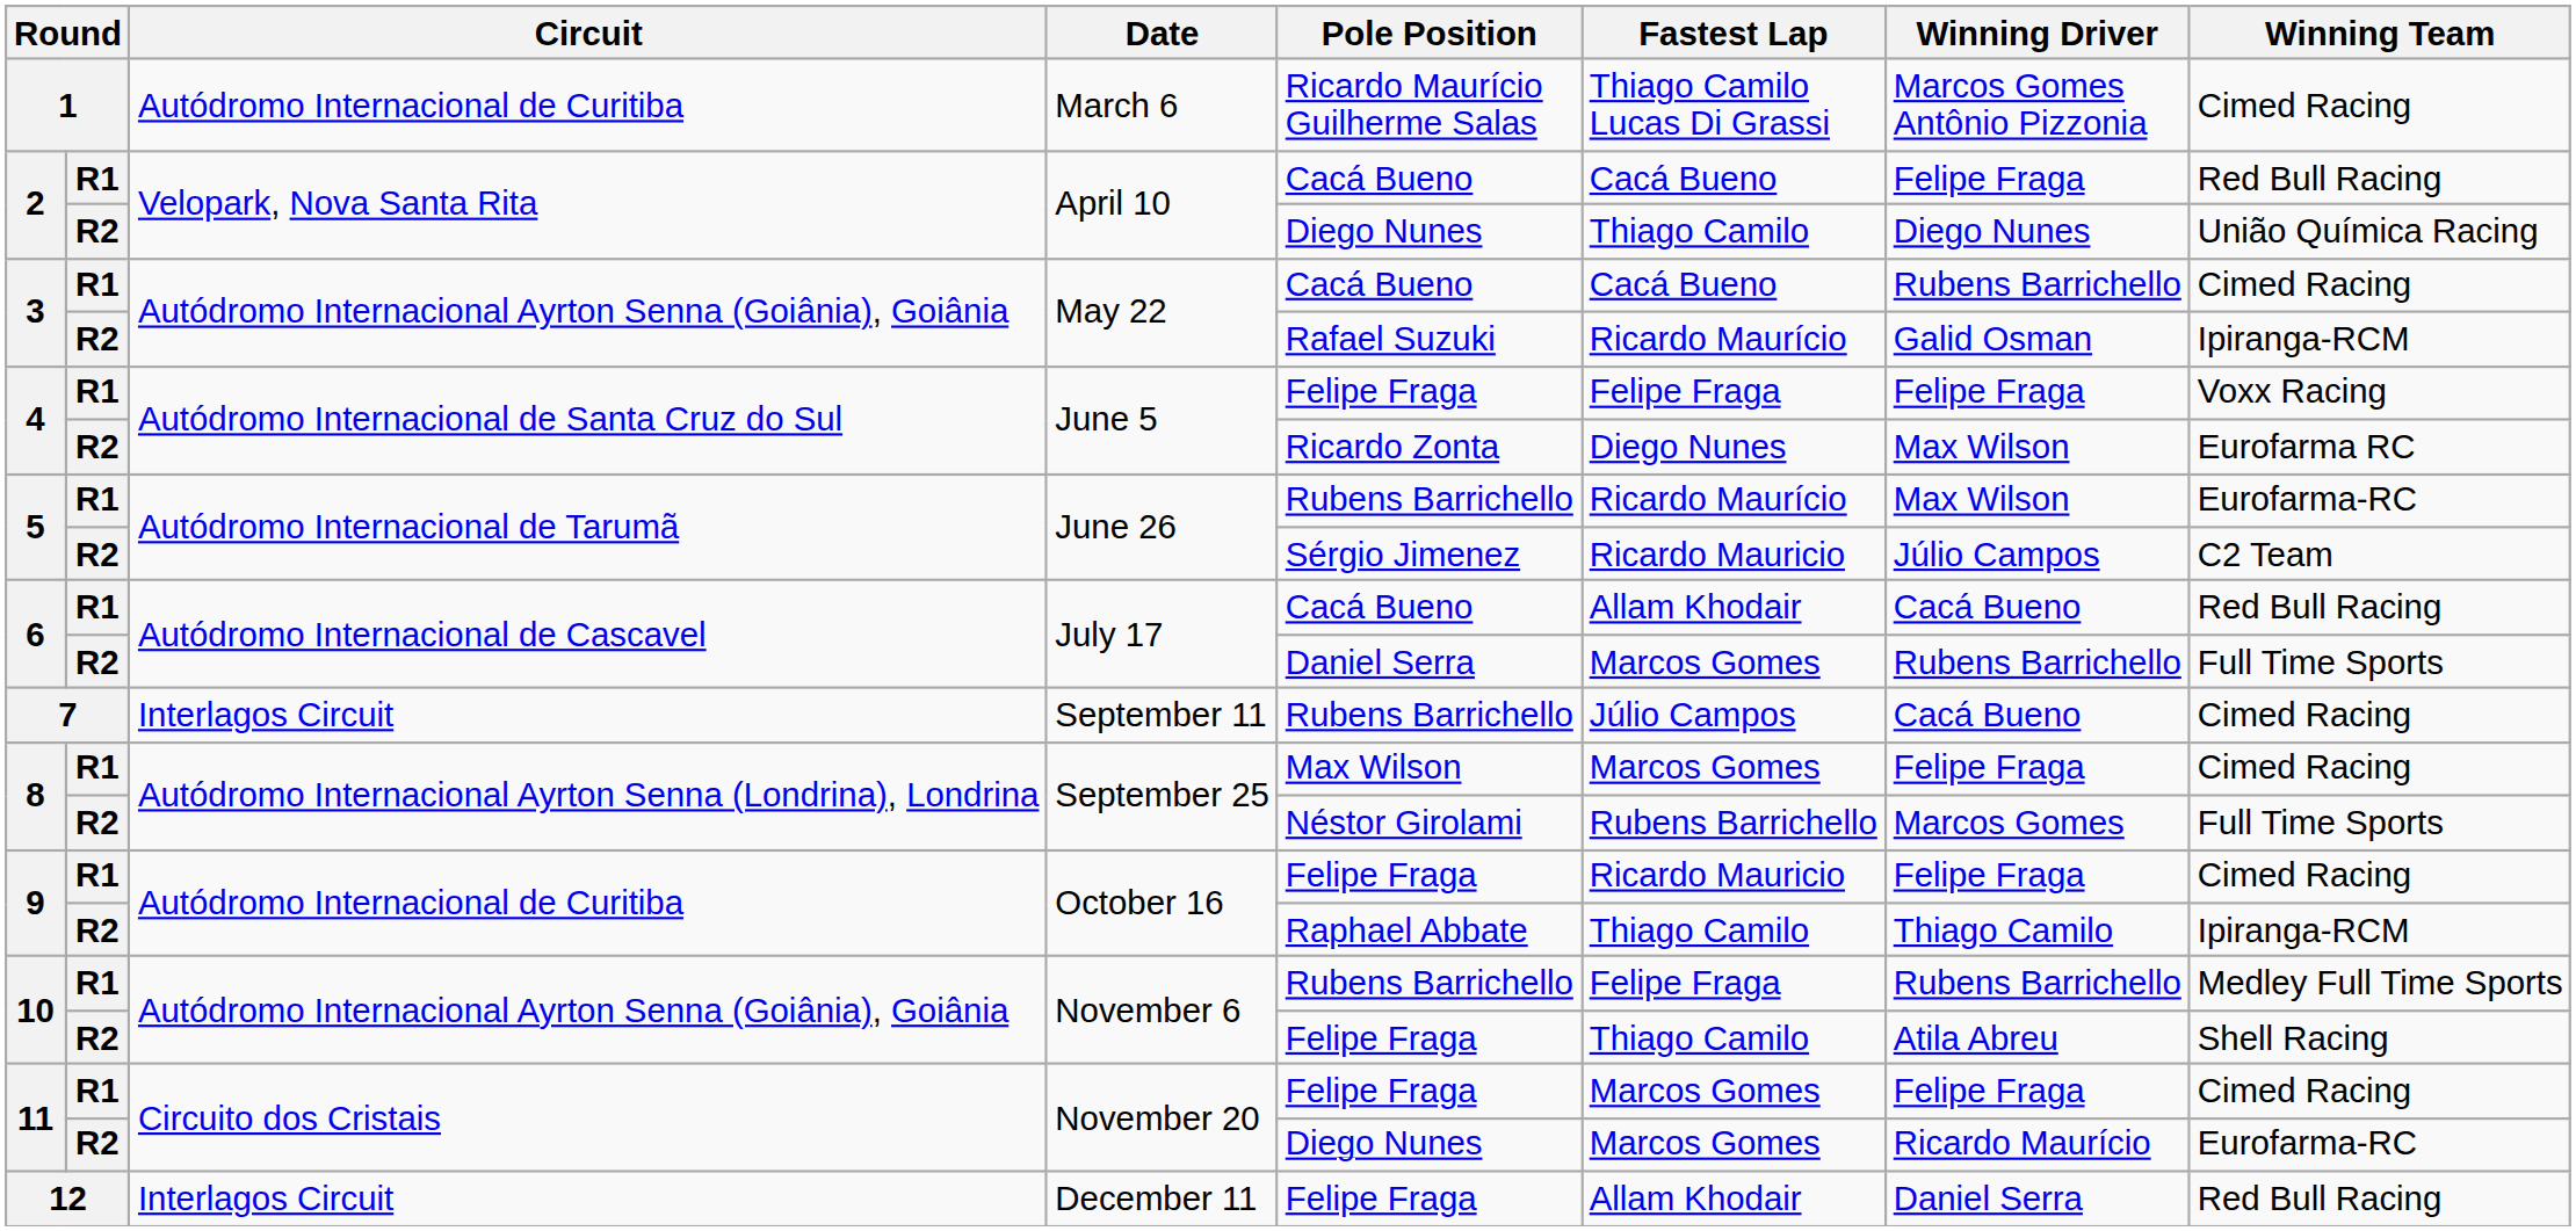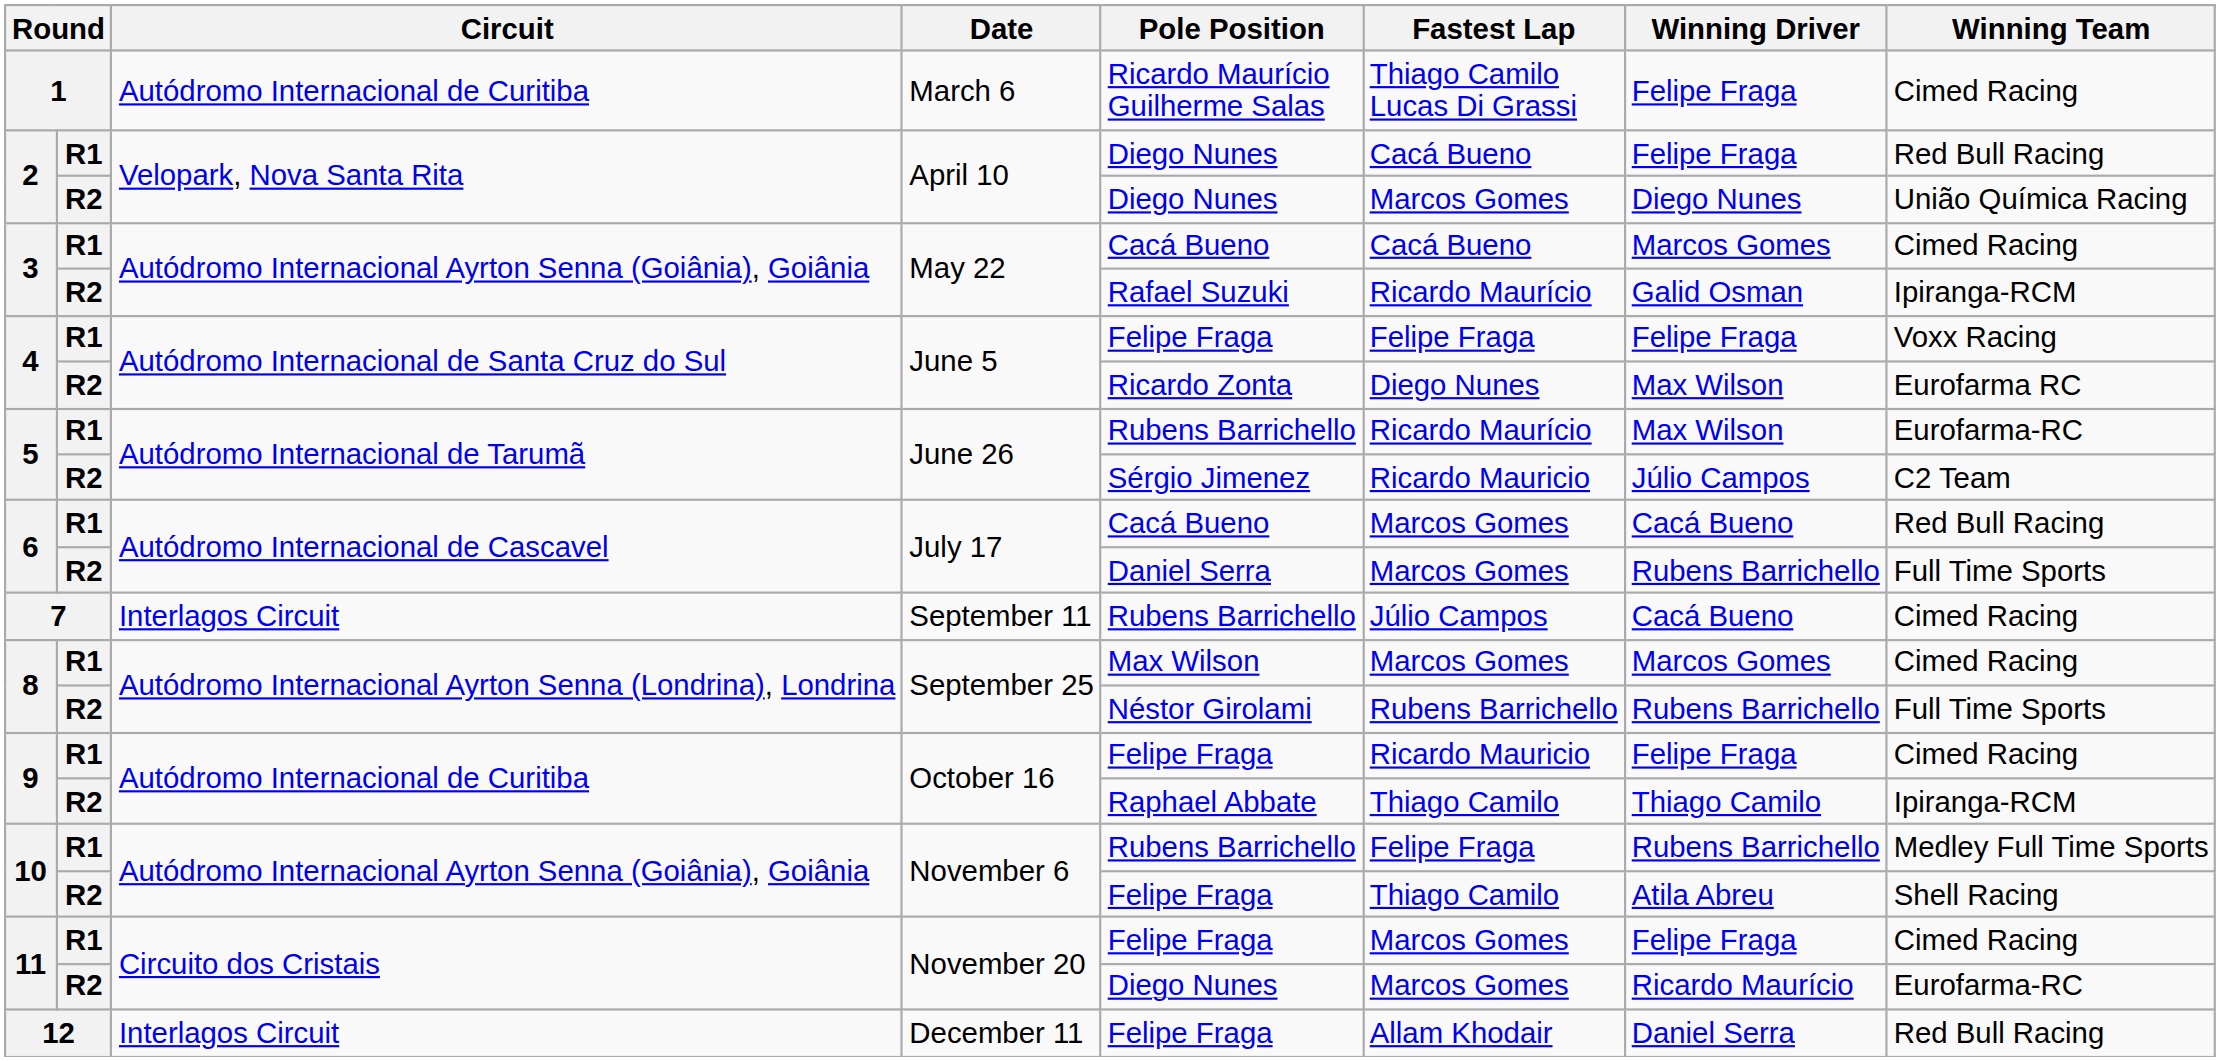1 | Winning Driver: Marcos Gomes Antônio Pizzonia -> Felipe Fraga
2 / R1 | Pole Position: Cacá Bueno -> Diego Nunes
2 / R2 | Fastest Lap: Thiago Camilo -> Marcos Gomes
3 / R1 | Winning Driver: Rubens Barrichello -> Marcos Gomes
6 / R1 | Fastest Lap: Allam Khodair -> Marcos Gomes
8 / R1 | Winning Driver: Felipe Fraga -> Marcos Gomes
8 / R2 | Winning Driver: Marcos Gomes -> Rubens Barrichello
